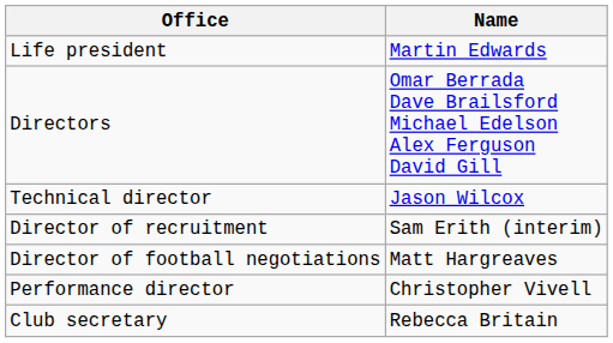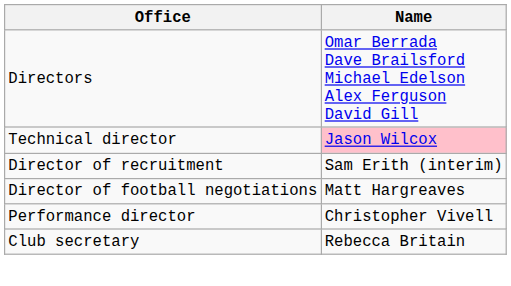- row: Life president | Martin Edwards
Technical director | Name: no background -> pink background
